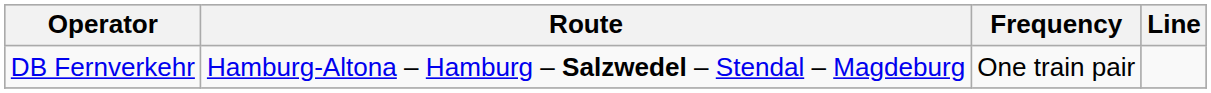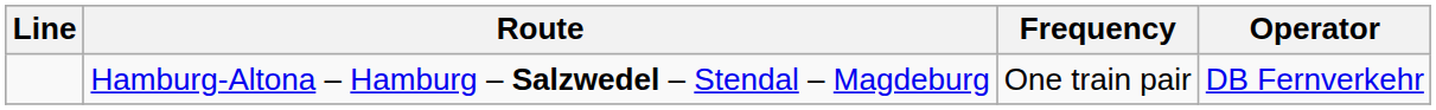columns swapped: Line <-> Operator
